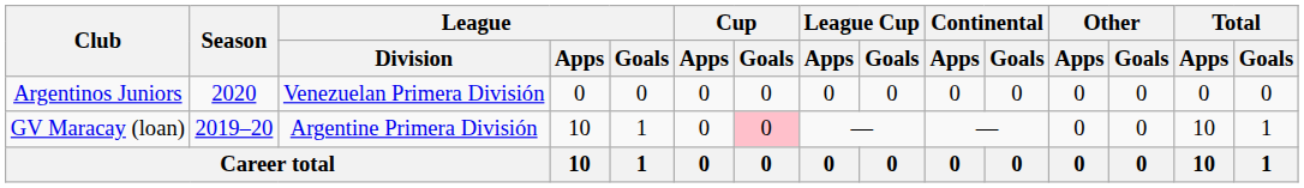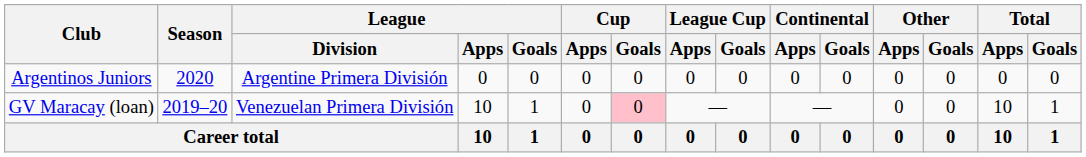Argentinos Juniors | League / Division: Venezuelan Primera División -> Argentine Primera División
GV Maracay (loan) | League / Division: Argentine Primera División -> Venezuelan Primera División
